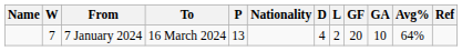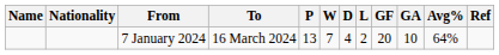columns swapped: Nationality <-> W
